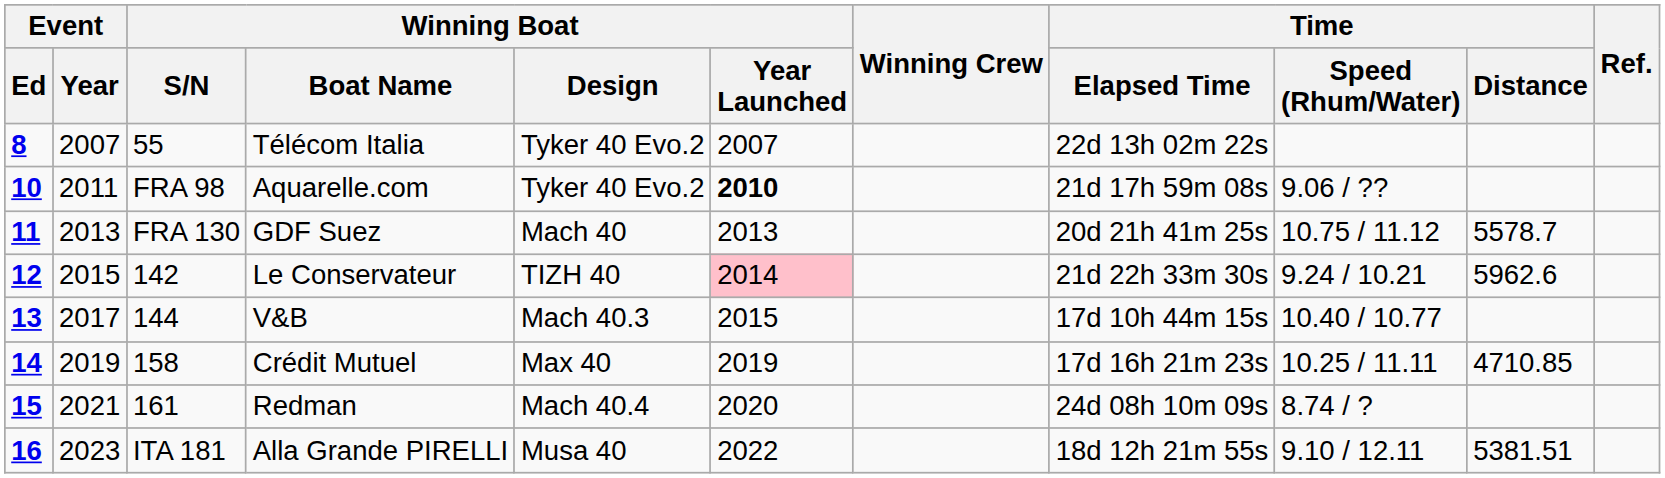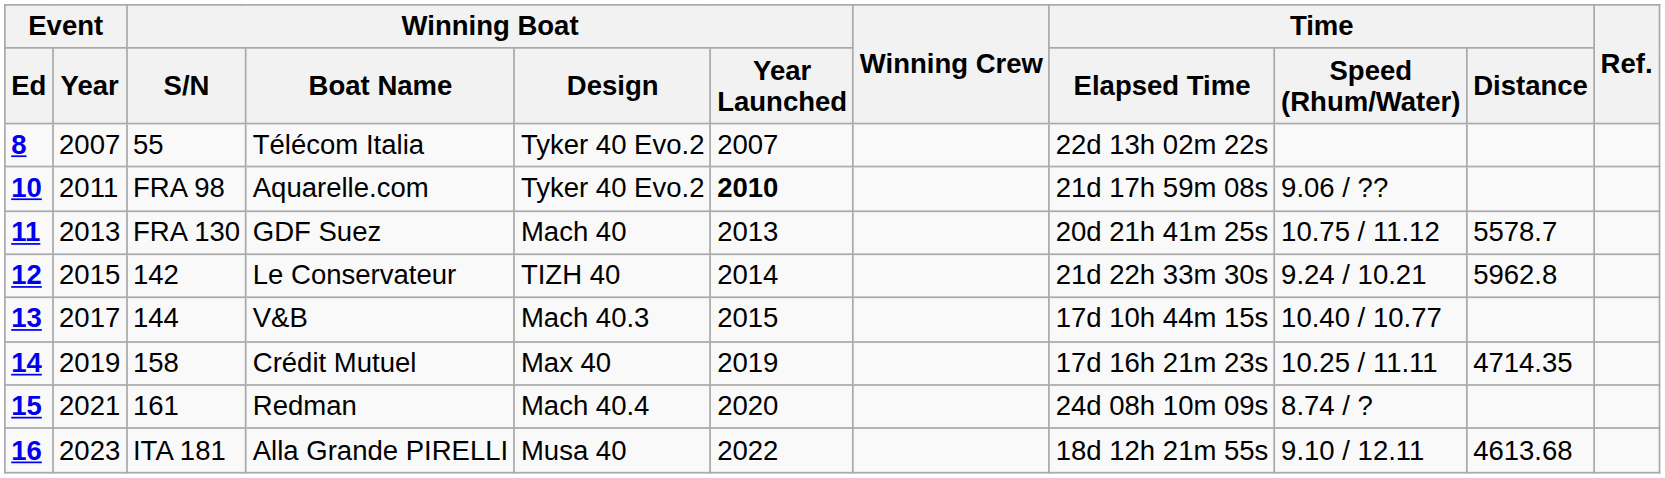Le Conservateur | Winning Boat / Year Launched: pink background -> no background
Le Conservateur | Time / Distance: 5962.6 -> 5962.8
Crédit Mutuel | Time / Distance: 4710.85 -> 4714.35
Alla Grande PIRELLI | Time / Distance: 5381.51 -> 4613.68
